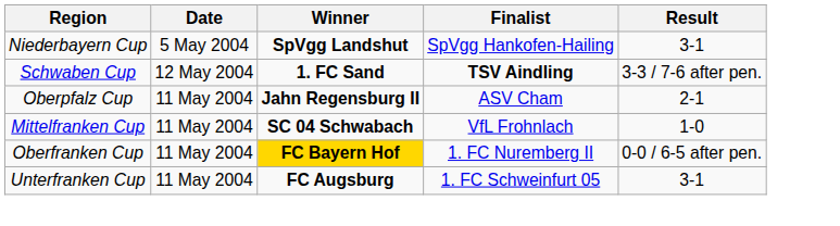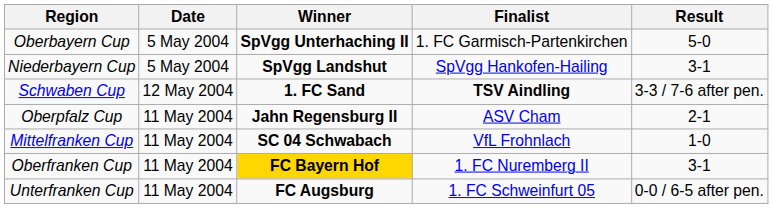+ row: Oberbayern Cup | 5 May 2004 | SpVgg Unterhaching II | 1. FC Garmisch-Partenkirchen | 5-0
Oberfranken Cup | Result: 0-0 / 6-5 after pen. -> 3-1
Unterfranken Cup | Result: 3-1 -> 0-0 / 6-5 after pen.
